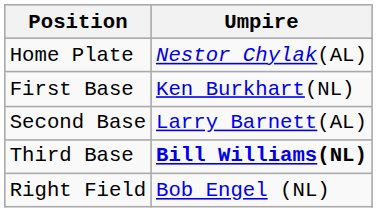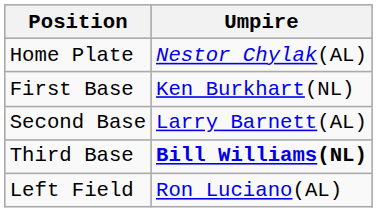+ row: Left Field | Ron Luciano(AL)
- row: Right Field | Bob Engel (NL)
